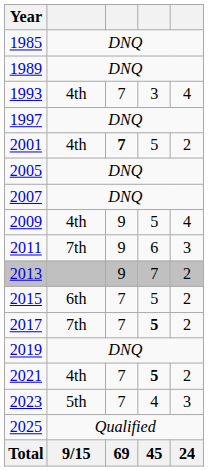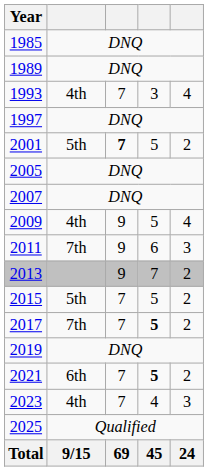2001 | column 2: 4th -> 5th
2015 | column 2: 6th -> 5th
2021 | column 2: 4th -> 6th
2023 | column 2: 5th -> 4th
